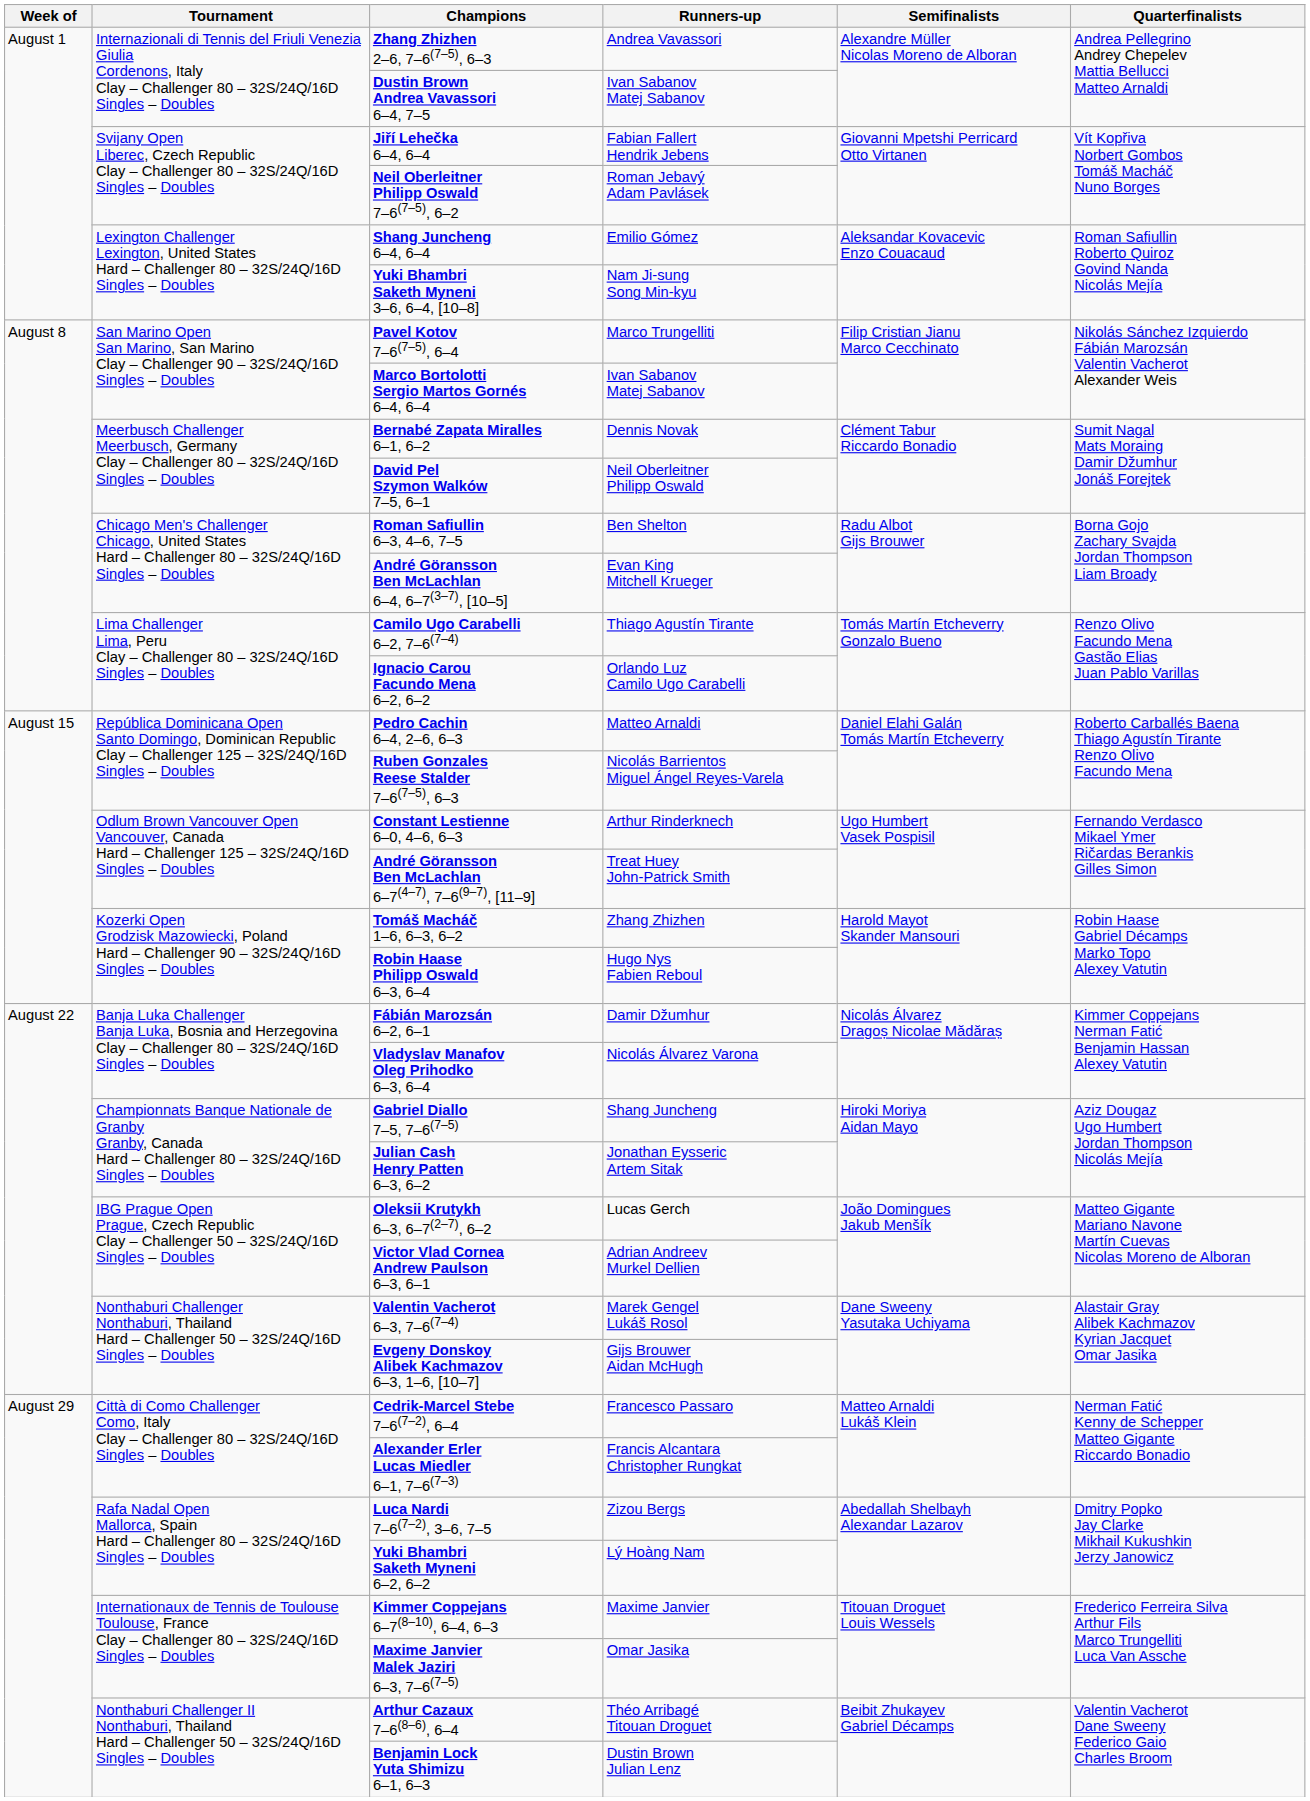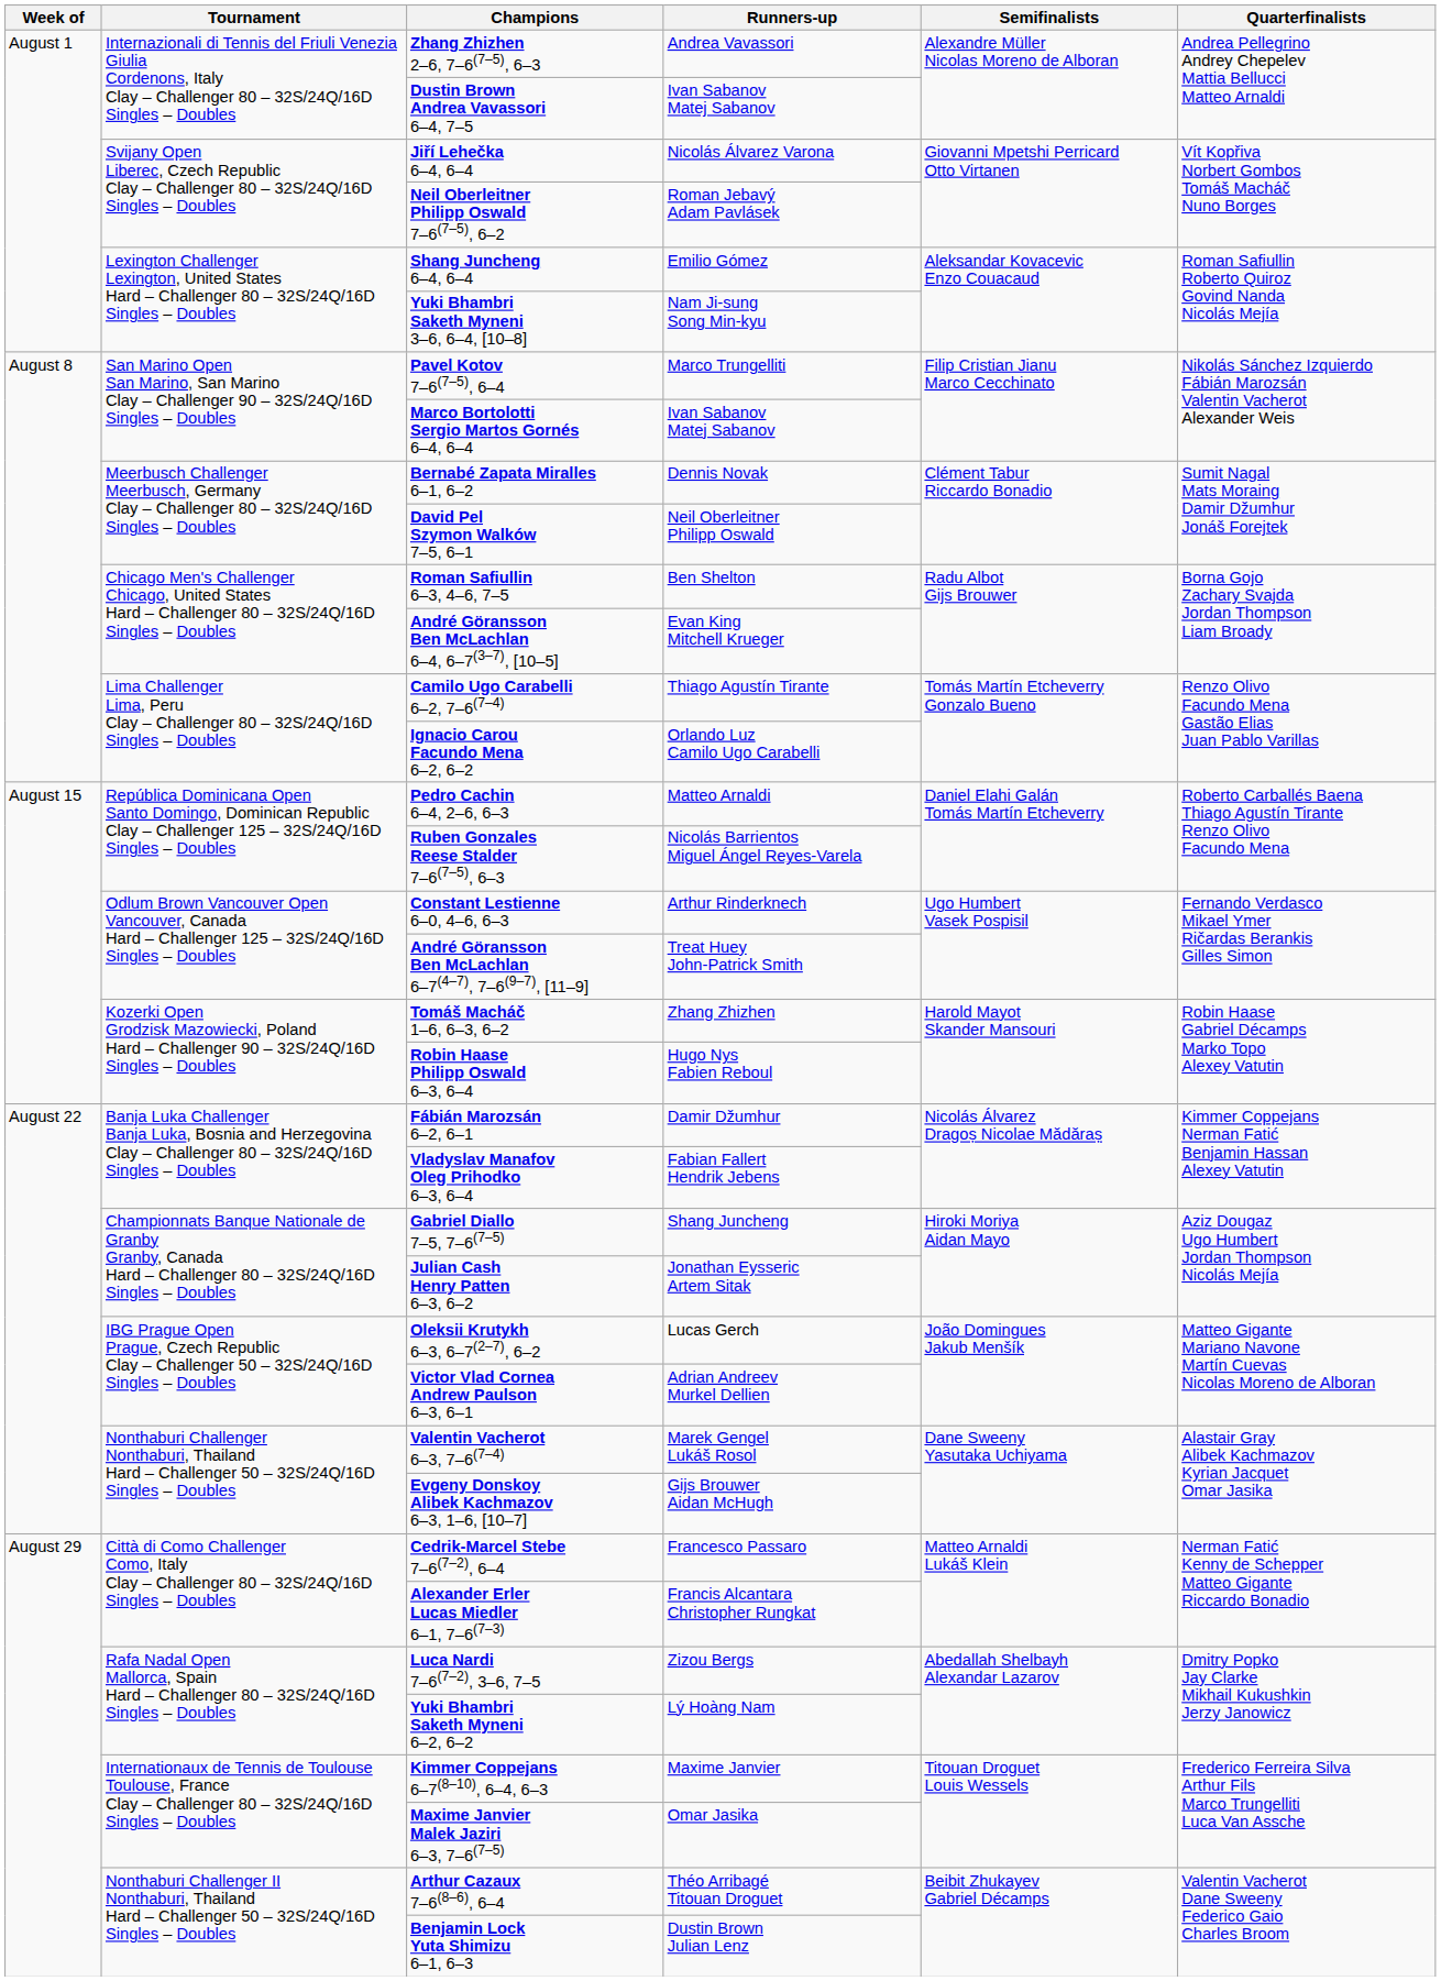Jiří Lehečka 6–4, 6–4 | Runners-up: Fabian Fallert Hendrik Jebens -> Nicolás Álvarez Varona
Vladyslav Manafov Oleg Prihodko 6–3, 6–4 | Runners-up: Nicolás Álvarez Varona -> Fabian Fallert Hendrik Jebens
